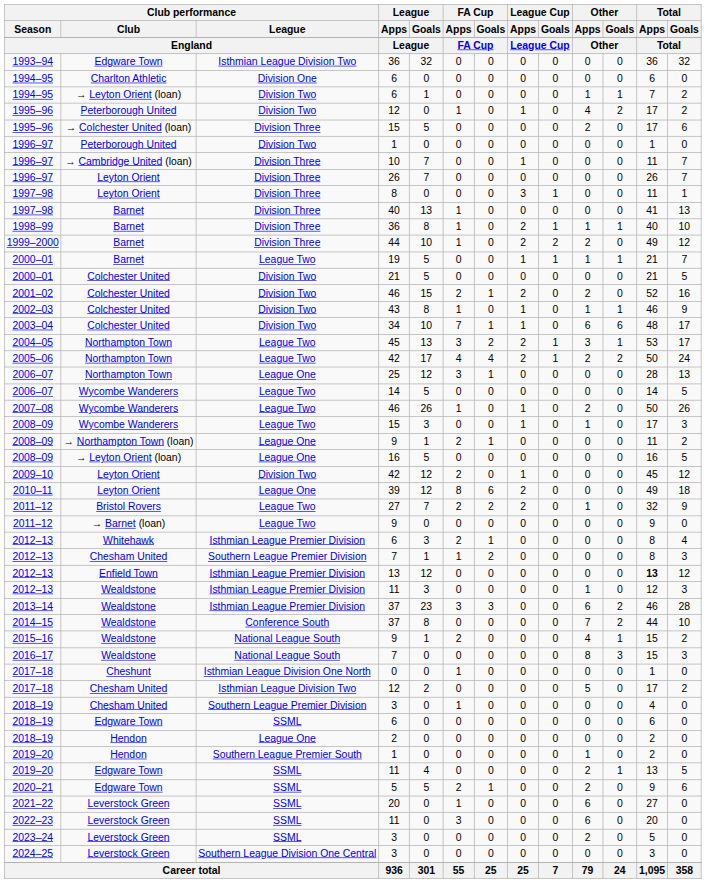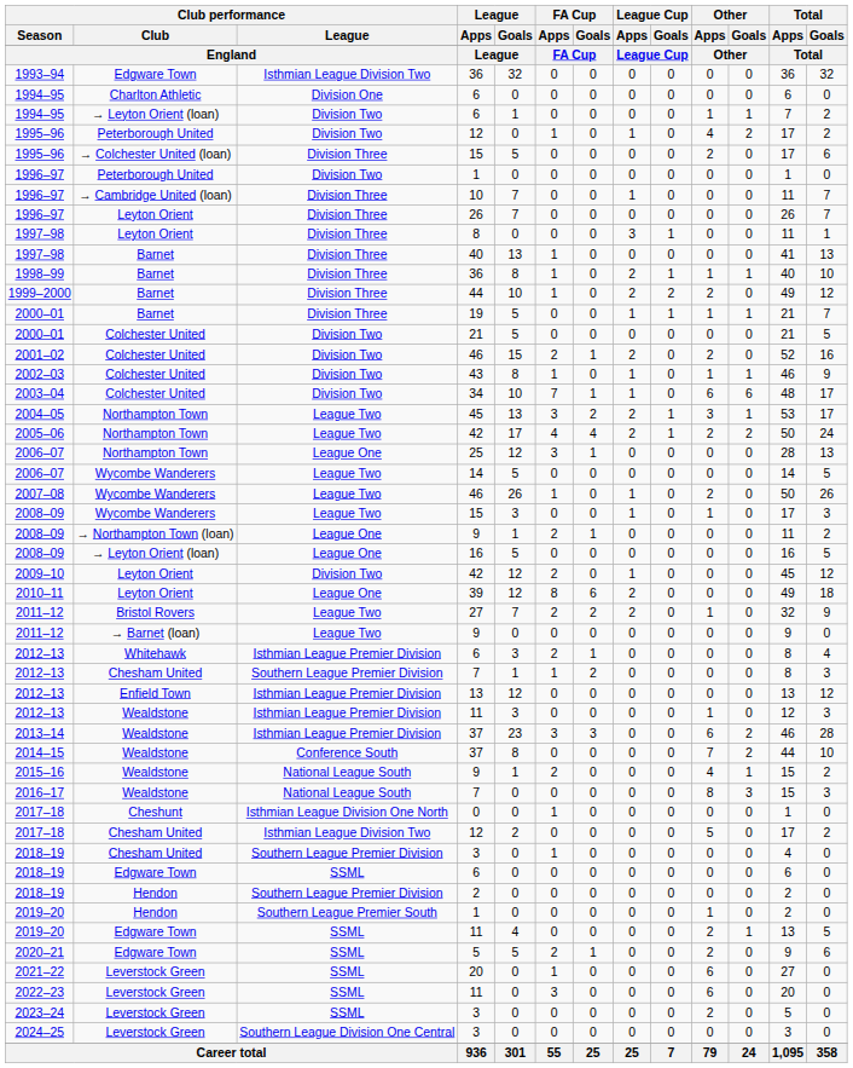2000–01 / Barnet | Club performance / League: League Two -> Division Three
2012–13 / Enfield Town | Total / Apps: bold -> normal
2018–19 / Hendon | Club performance / League: League One -> Southern League Premier Division
